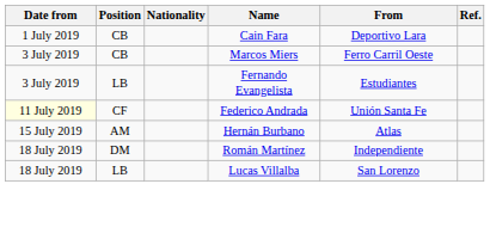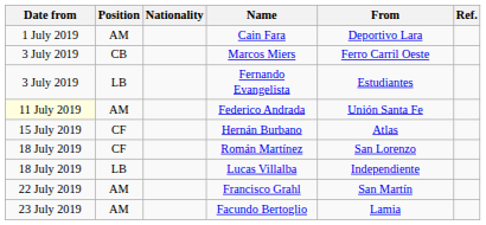Cain Fara | Position: CB -> AM
Federico Andrada | Position: CF -> AM
Hernán Burbano | Position: AM -> CF
Román Martínez | Position: DM -> CF
Román Martínez | From: Independiente -> San Lorenzo
Lucas Villalba | From: San Lorenzo -> Independiente
+ row: 22 July 2019 | AM | Francisco Grahl | San Martín
+ row: 23 July 2019 | AM | Facundo Bertoglio | Lamia
